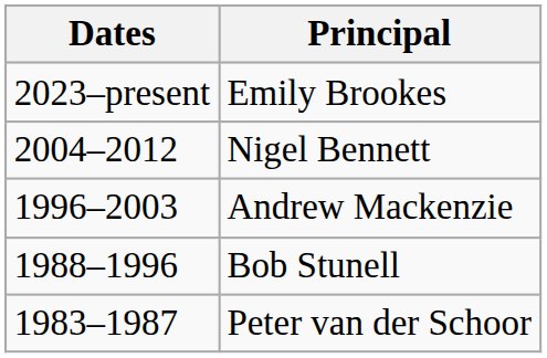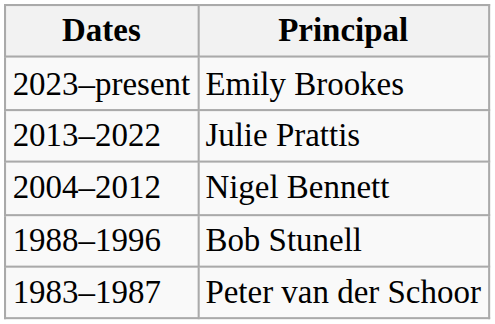+ row: 2013–2022 | Julie Prattis
- row: 1996–2003 | Andrew Mackenzie
